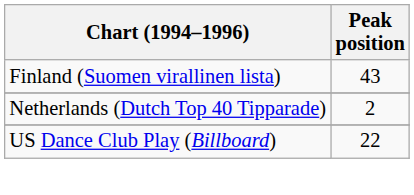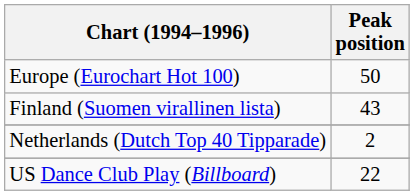+ row: Europe (Eurochart Hot 100) | 50
